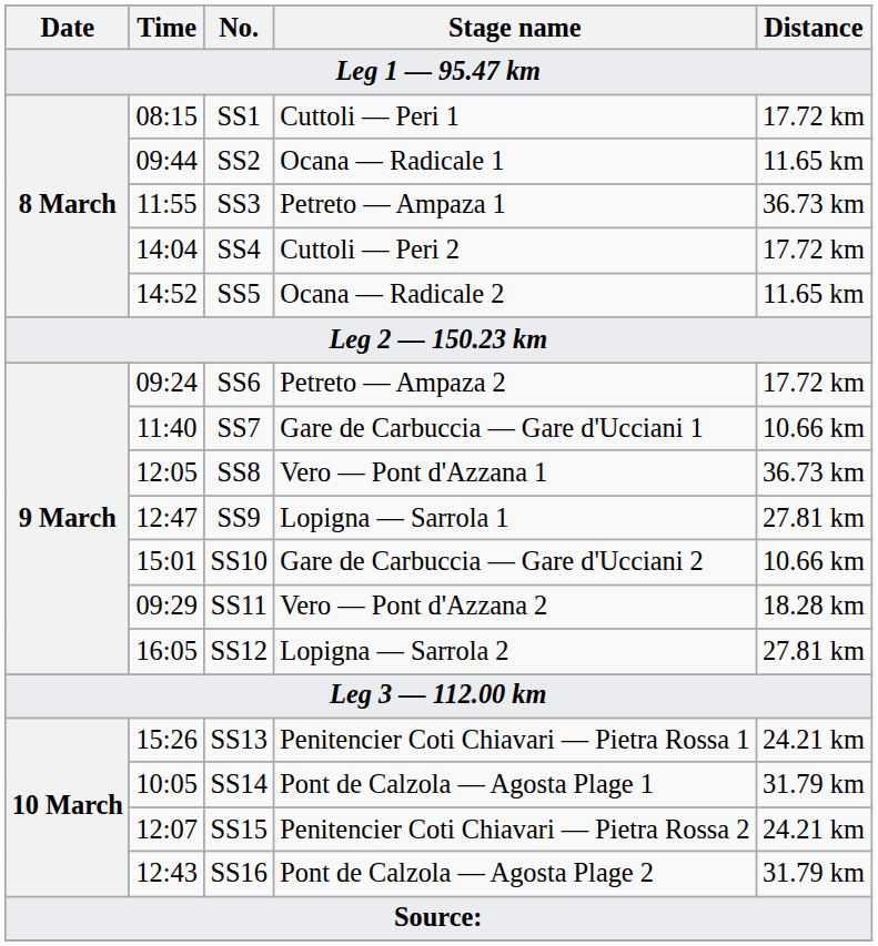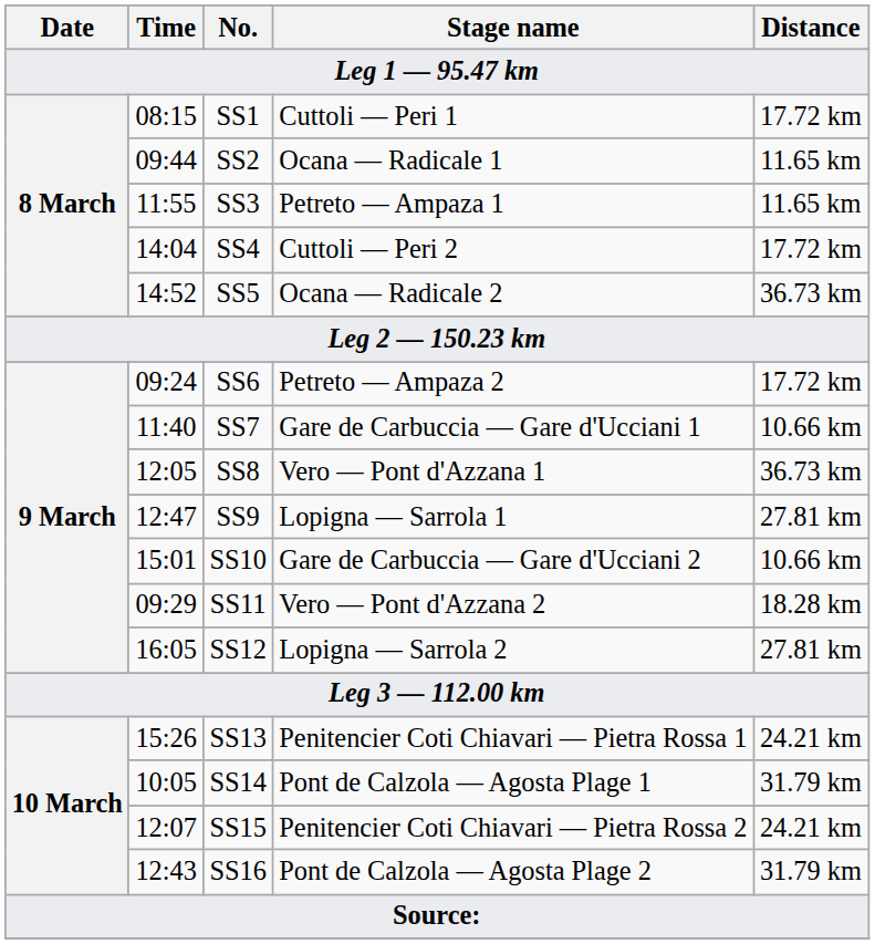SS3 | Distance: 36.73 km -> 11.65 km
SS5 | Distance: 11.65 km -> 36.73 km
